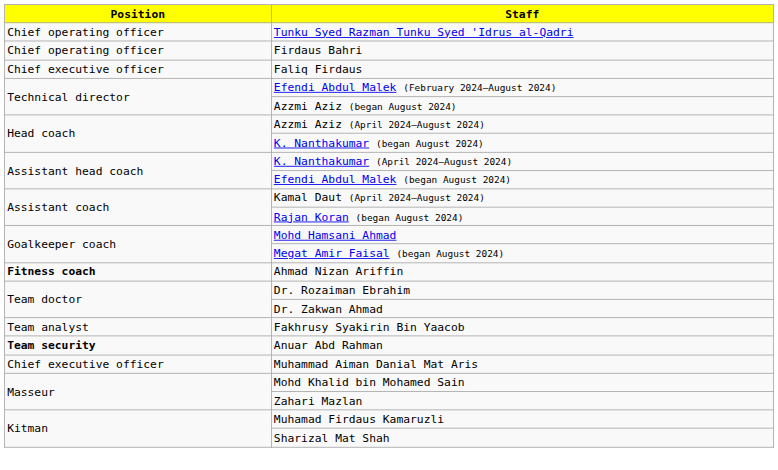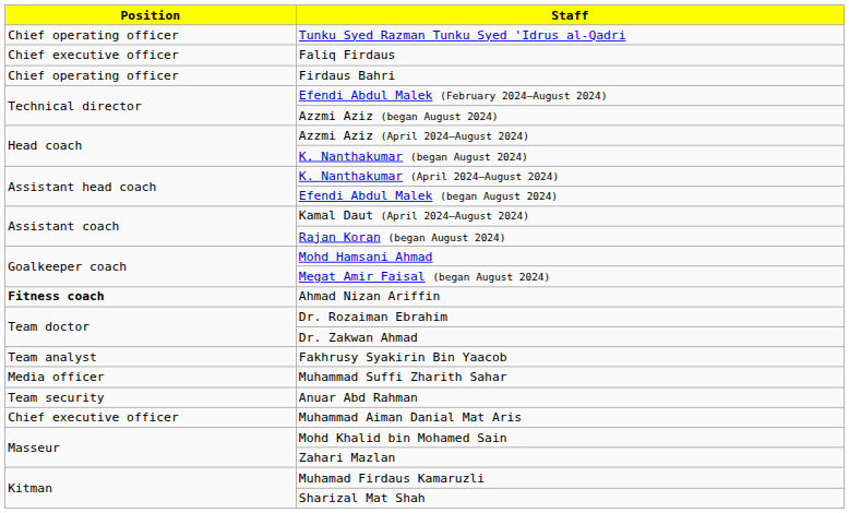rows swapped: Faliq Firdaus <-> Firdaus Bahri
+ row: Media officer | Muhammad Suffi Zharith Sahar
Anuar Abd Rahman | Position: bold -> normal
